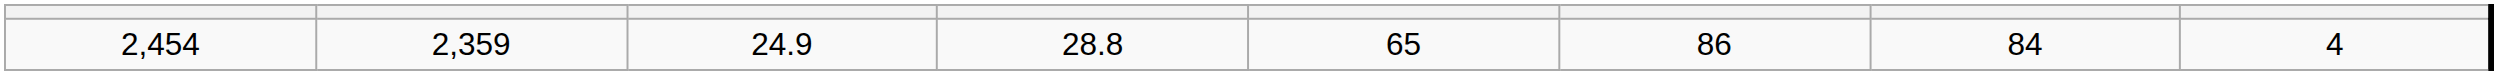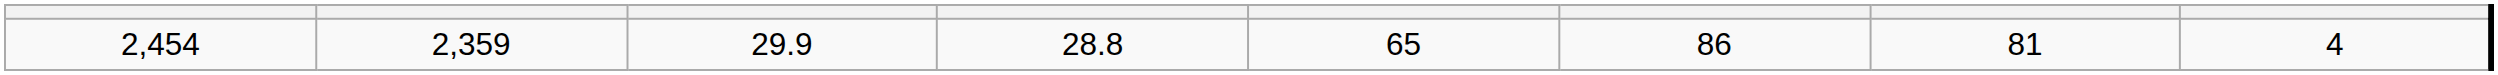2,454 | column 3: 24.9 -> 29.9
2,454 | column 7: 84 -> 81
